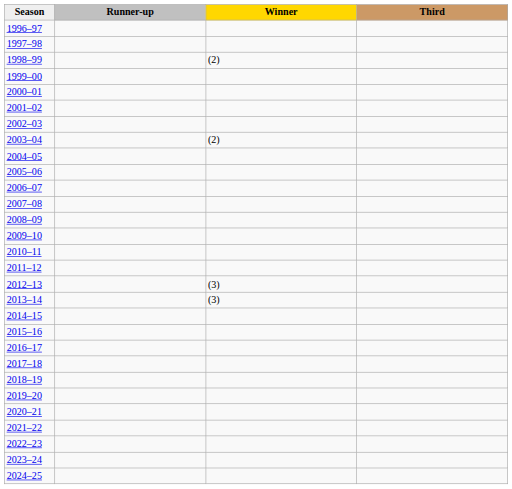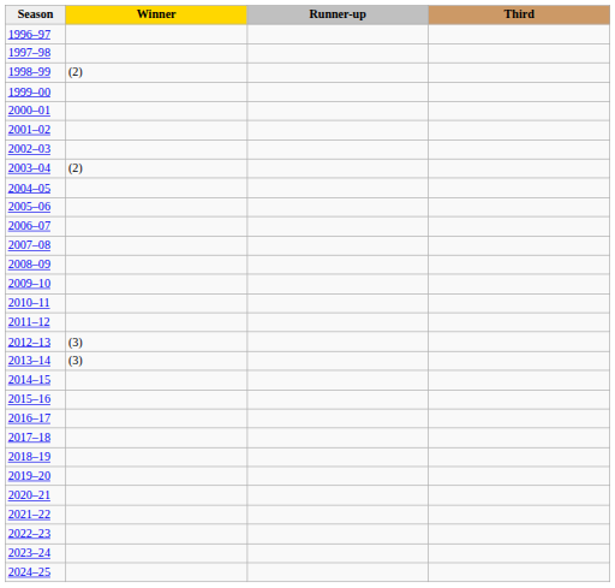columns swapped: Winner <-> Runner-up
